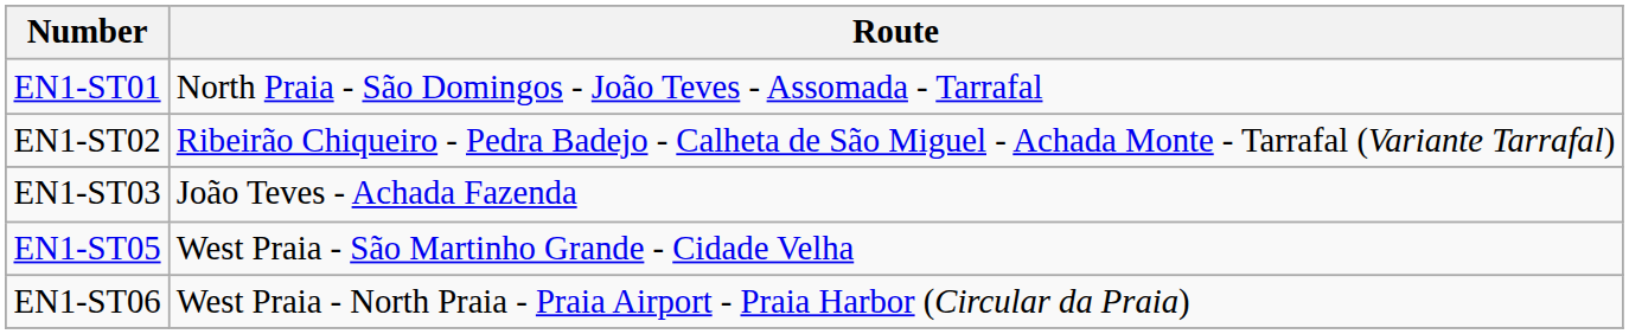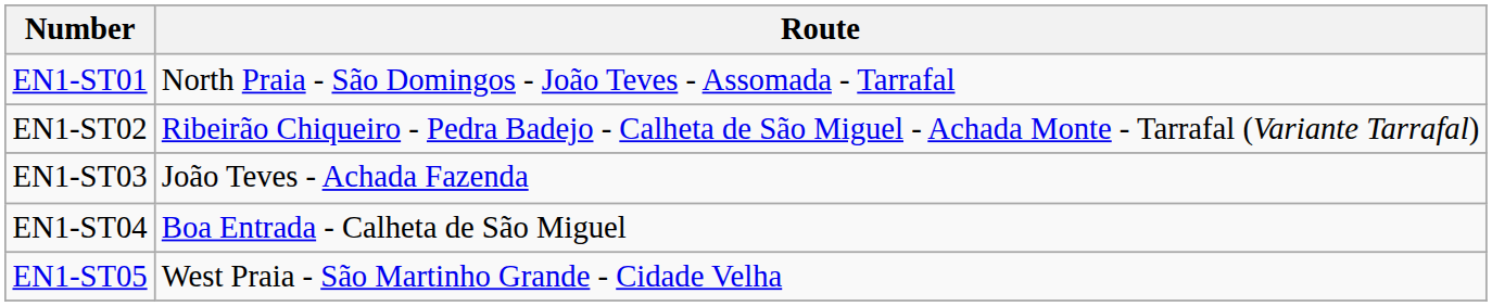+ row: EN1-ST04 | Boa Entrada - Calheta de São Miguel
- row: EN1-ST06 | West Praia - North Praia - Praia Airport - Praia Harbor (Circular da Praia)
